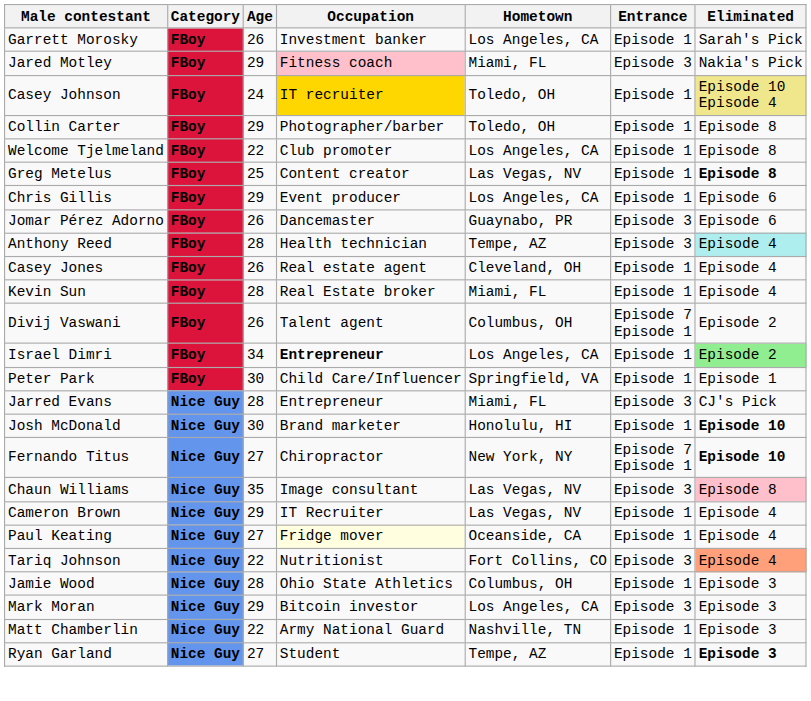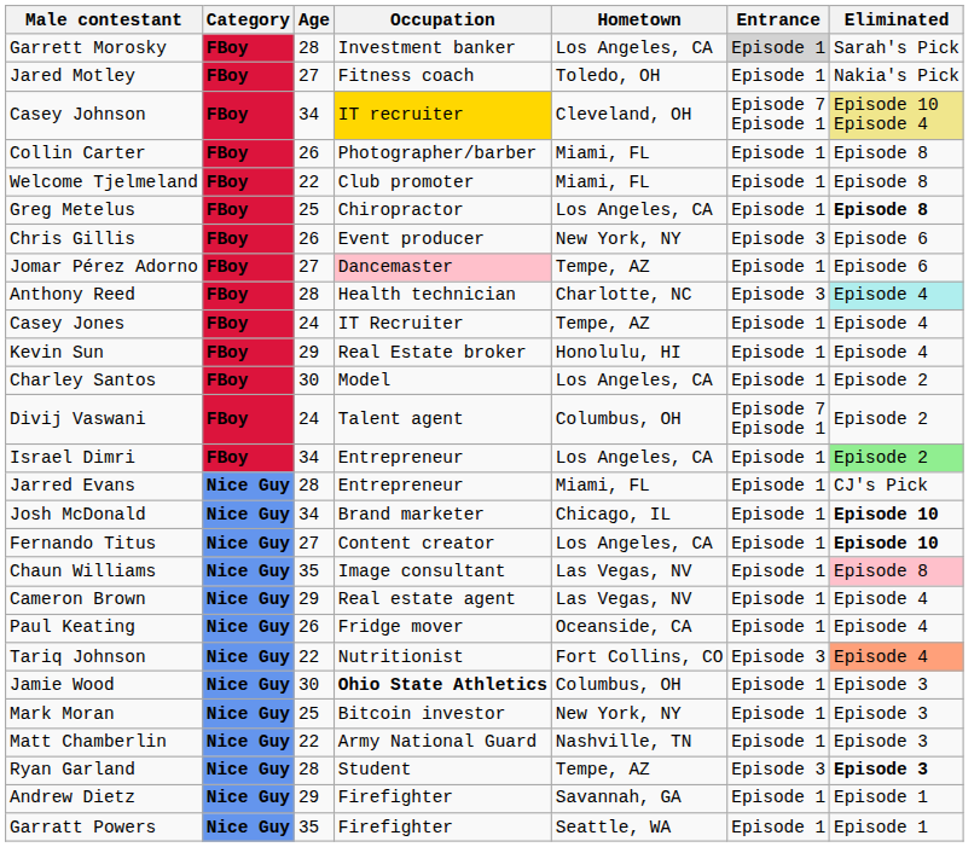Garrett Morosky | Age: 26 -> 28
Garrett Morosky | Entrance: no background -> lightgrey background
Jared Motley | Age: 29 -> 27
Jared Motley | Occupation: pink background -> no background
Jared Motley | Hometown: Miami, FL -> Toledo, OH
Jared Motley | Entrance: Episode 3 -> Episode 1
Casey Johnson | Age: 24 -> 34
Casey Johnson | Hometown: Toledo, OH -> Cleveland, OH
Casey Johnson | Entrance: Episode 1 -> Episode 7 Episode 1
Collin Carter | Age: 29 -> 26
Collin Carter | Hometown: Toledo, OH -> Miami, FL
Welcome Tjelmeland | Hometown: Los Angeles, CA -> Miami, FL
Greg Metelus | Occupation: Content creator -> Chiropractor
Greg Metelus | Hometown: Las Vegas, NV -> Los Angeles, CA
Chris Gillis | Age: 29 -> 26
Chris Gillis | Hometown: Los Angeles, CA -> New York, NY
Chris Gillis | Entrance: Episode 1 -> Episode 3
Jomar Pérez Adorno | Age: 26 -> 27
Jomar Pérez Adorno | Occupation: no background -> pink background
Jomar Pérez Adorno | Hometown: Guaynabo, PR -> Tempe, AZ
Jomar Pérez Adorno | Entrance: Episode 3 -> Episode 1
Anthony Reed | Hometown: Tempe, AZ -> Charlotte, NC
Casey Jones | Age: 26 -> 24
Casey Jones | Occupation: Real estate agent -> IT Recruiter
Casey Jones | Hometown: Cleveland, OH -> Tempe, AZ
Kevin Sun | Age: 28 -> 29
Kevin Sun | Hometown: Miami, FL -> Honolulu, HI
+ row: Charley Santos | FBoy | 30 | Model | Los Angeles, CA | Episode 1 | Episode 2
Divij Vaswani | Age: 26 -> 24
Israel Dimri | Occupation: bold -> normal
- row: Peter Park | FBoy | 30 | Child Care/Influencer | Springfield, VA | Episode 1 | Episode 1
Jarred Evans | Entrance: Episode 3 -> Episode 1
Josh McDonald | Age: 30 -> 34
Josh McDonald | Hometown: Honolulu, HI -> Chicago, IL
Fernando Titus | Occupation: Chiropractor -> Content creator
Fernando Titus | Hometown: New York, NY -> Los Angeles, CA
Fernando Titus | Entrance: Episode 7 Episode 1 -> Episode 1
Chaun Williams | Entrance: Episode 3 -> Episode 1
Cameron Brown | Occupation: IT Recruiter -> Real estate agent
Paul Keating | Age: 27 -> 26
Paul Keating | Occupation: lightyellow background -> no background
Jamie Wood | Age: 28 -> 30
Jamie Wood | Occupation: normal -> bold
Mark Moran | Age: 29 -> 25
Mark Moran | Hometown: Los Angeles, CA -> New York, NY
Mark Moran | Entrance: Episode 3 -> Episode 1
Ryan Garland | Age: 27 -> 28
Ryan Garland | Entrance: Episode 1 -> Episode 3
+ row: Andrew Dietz | Nice Guy | 29 | Firefighter | Savannah, GA | Episode 1 | Episode 1
+ row: Garratt Powers | Nice Guy | 35 | Firefighter | Seattle, WA | Episode 1 | Episode 1
